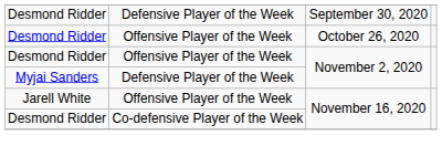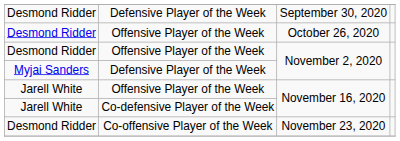Co-defensive Player of the Week / November 16, 2020 | column 1: Desmond Ridder -> Jarell White
+ row: Desmond Ridder | Co-offensive Player of the Week | November 23, 2020
